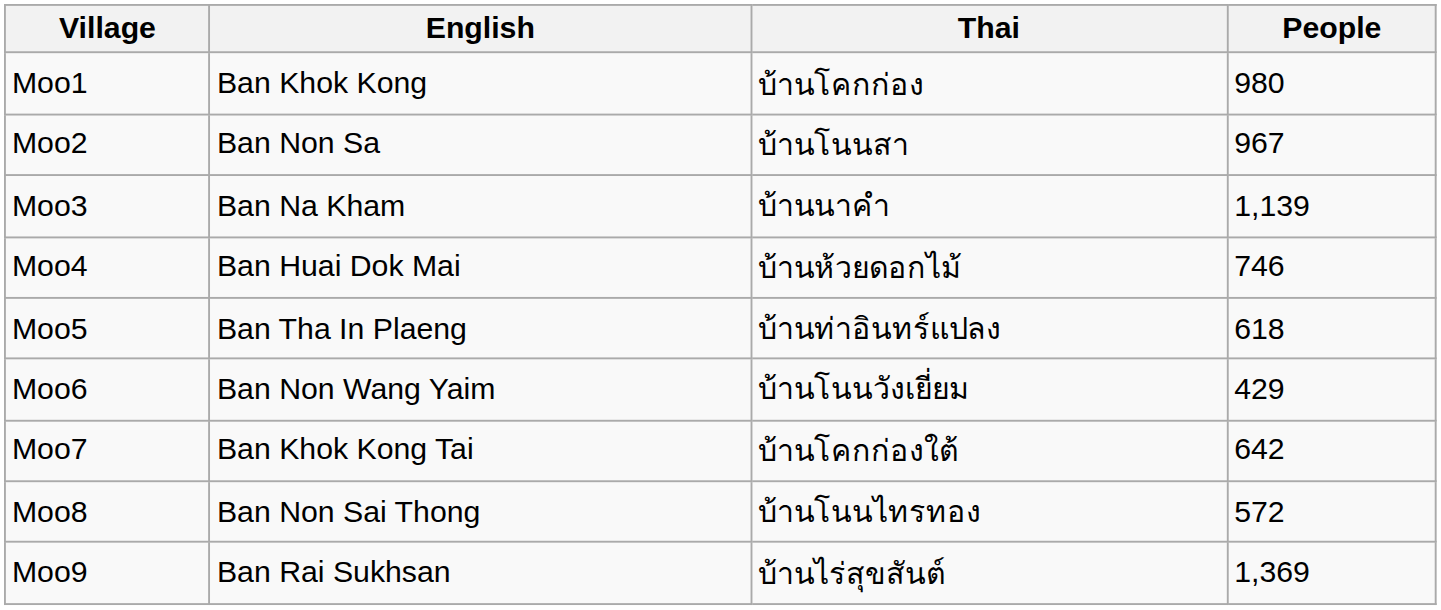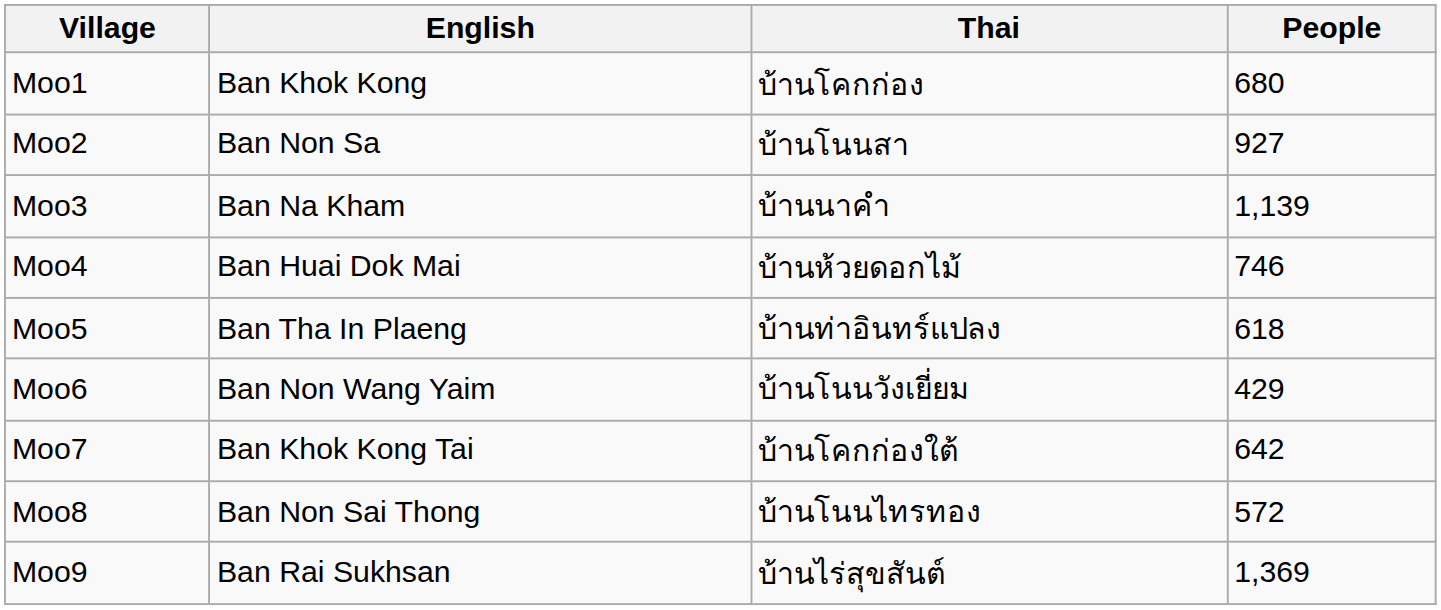Moo1 | People: 980 -> 680
Moo2 | People: 967 -> 927
